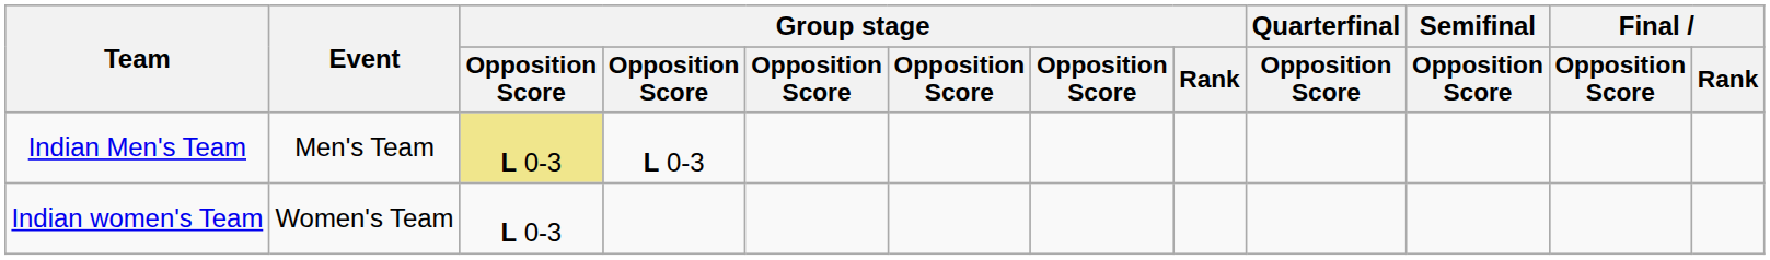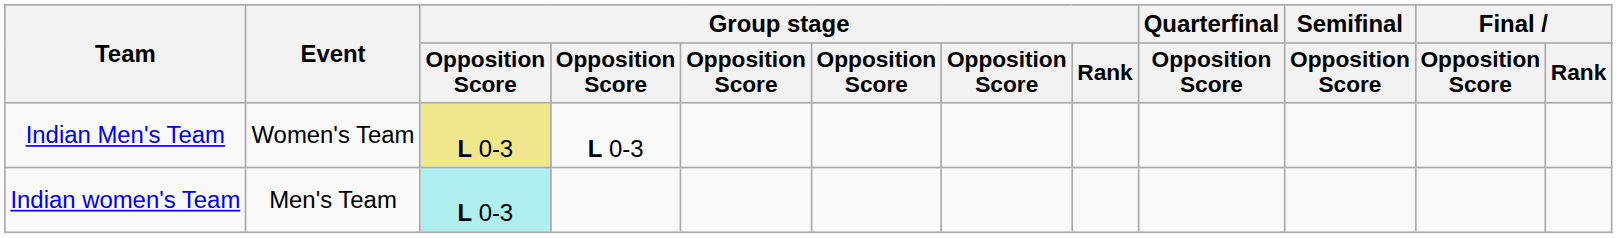Indian Men's Team | Event: Men's Team -> Women's Team
Indian women's Team | Event: Women's Team -> Men's Team
Indian women's Team | column 3: no background -> paleturquoise background
